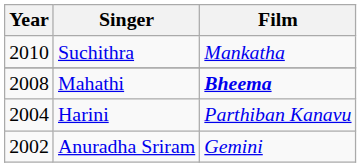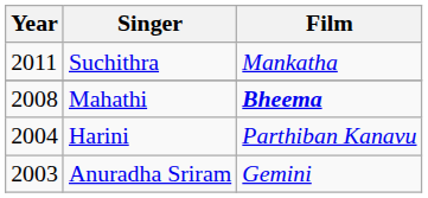Suchithra | Year: 2010 -> 2011
Anuradha Sriram | Year: 2002 -> 2003
